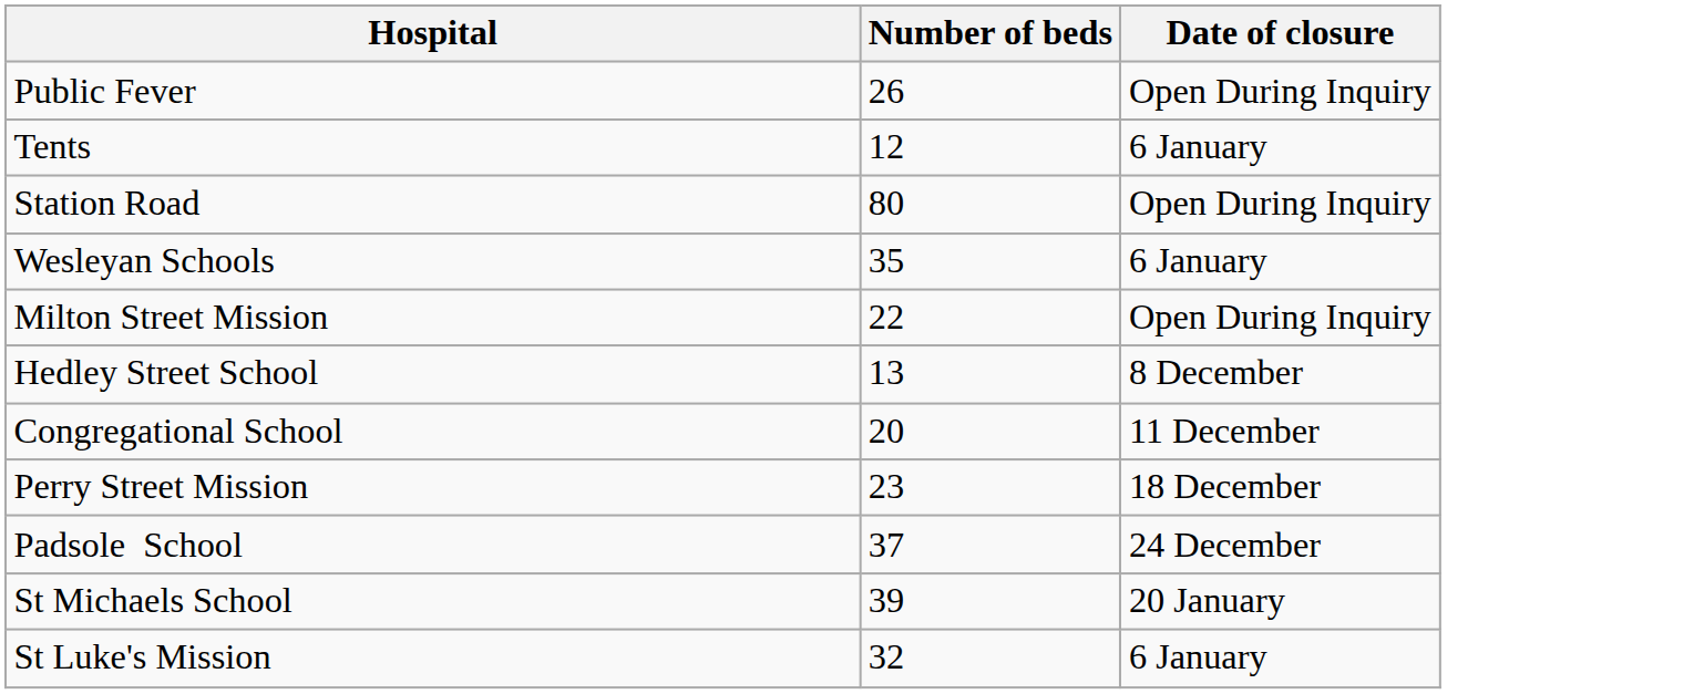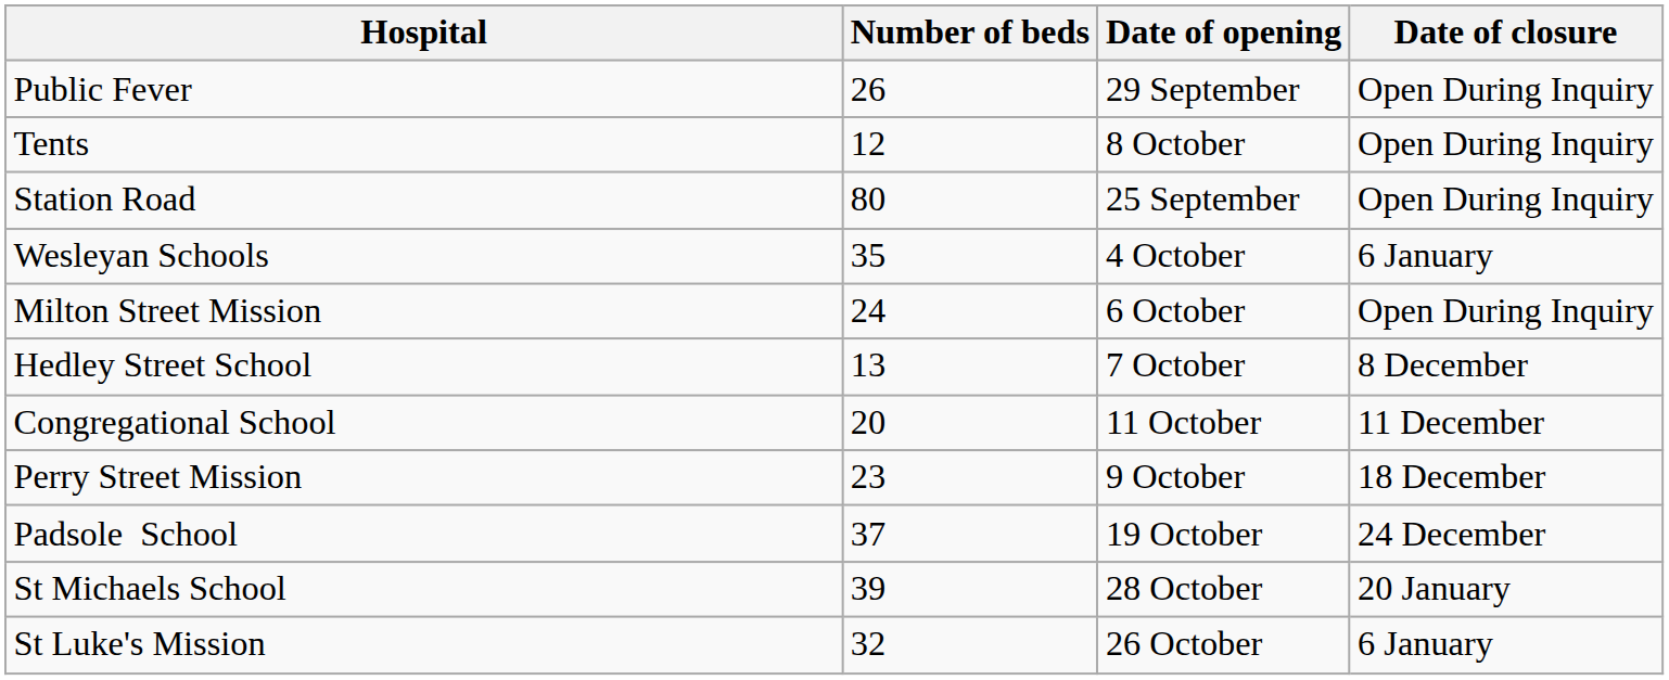+ column: Date of opening | 29 September | 8 October | 25 September | 4 October | 6 October | 7 October | 11 October | 9 October | 19 October | 28 October | 26 October
Tents | Date of closure: 6 January -> Open During Inquiry
Milton Street Mission | Number of beds: 22 -> 24
